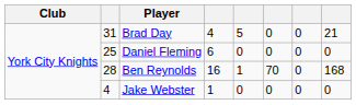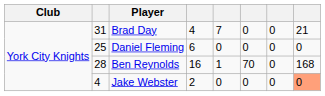Brad Day | column 5: 5 -> 7
Jake Webster | column 4: 1 -> 2
Jake Webster | column 8: no background -> lightsalmon background
